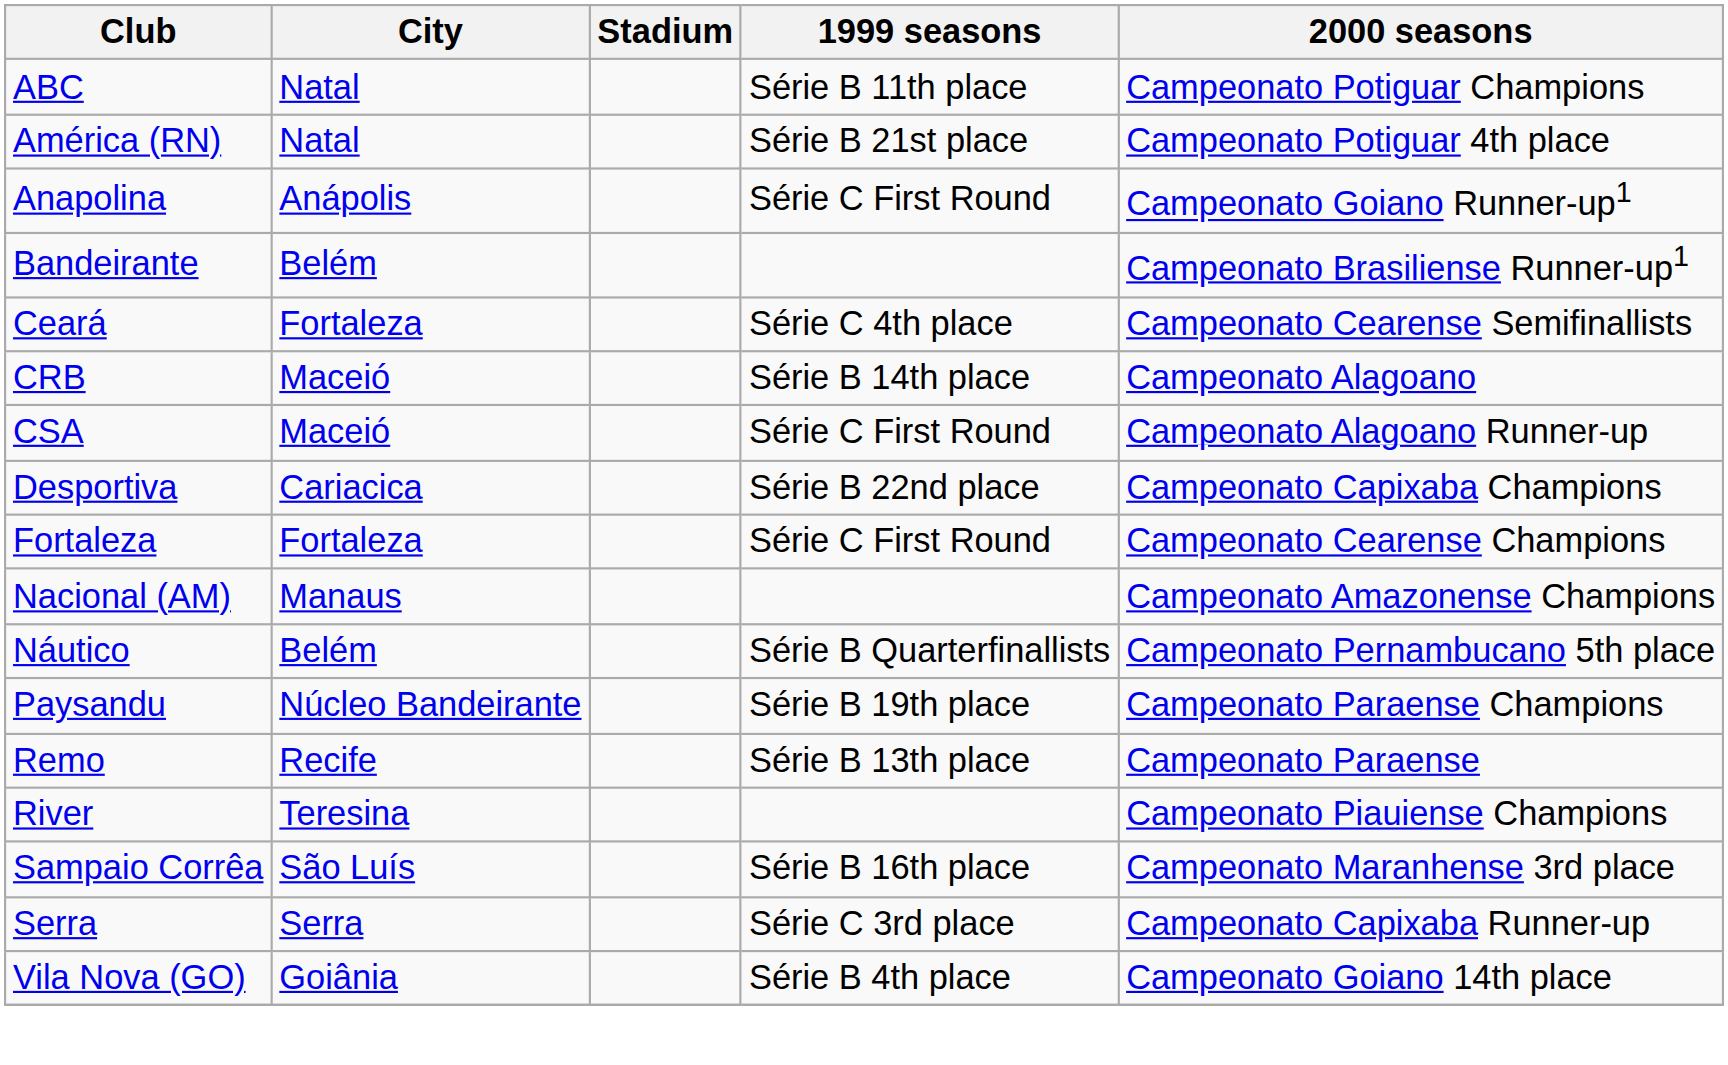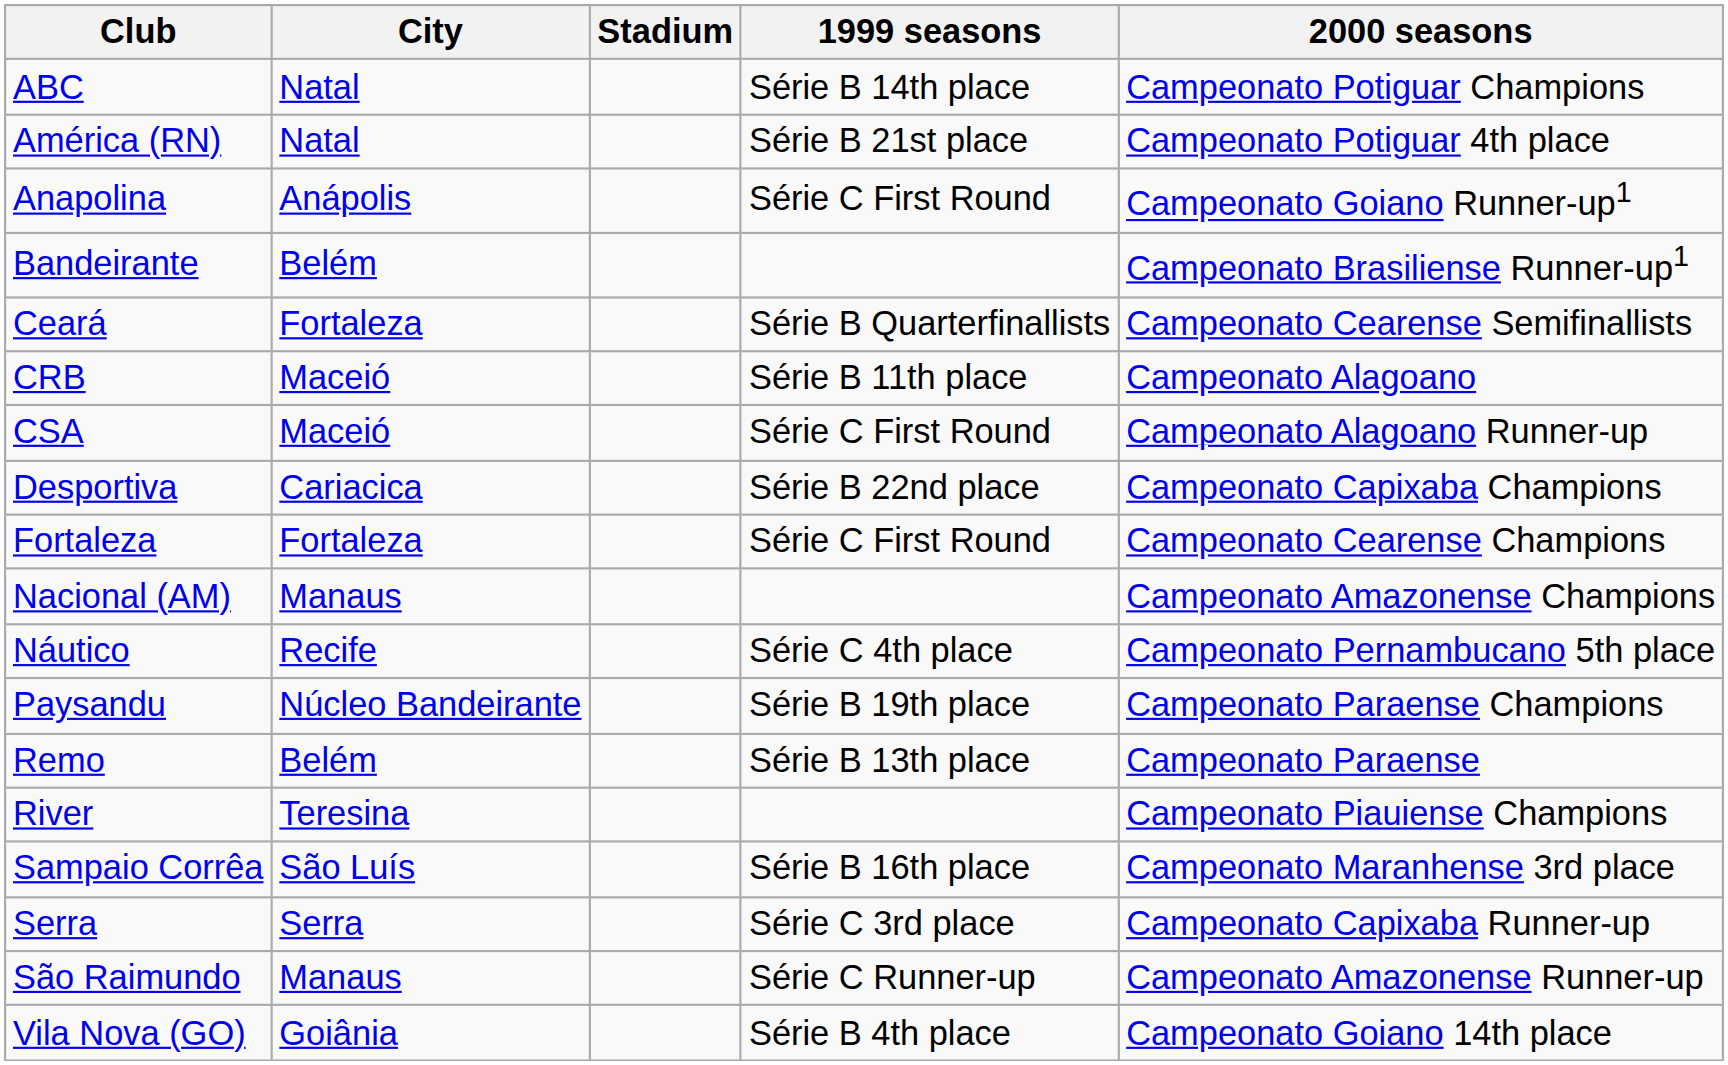ABC | 1999 seasons: Série B 11th place -> Série B 14th place
Ceará | 1999 seasons: Série C 4th place -> Série B Quarterfinallists
CRB | 1999 seasons: Série B 14th place -> Série B 11th place
Náutico | City: Belém -> Recife
Náutico | 1999 seasons: Série B Quarterfinallists -> Série C 4th place
Remo | City: Recife -> Belém
+ row: São Raimundo | Manaus | Série C Runner-up | Campeonato Amazonense Runner-up
